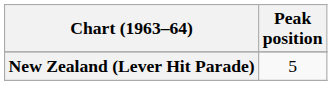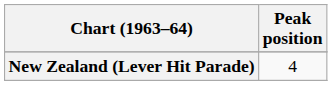New Zealand (Lever Hit Parade) | Peak position: 5 -> 4
